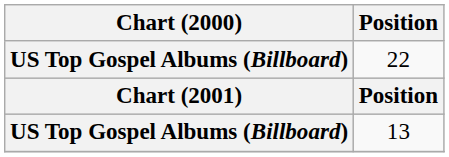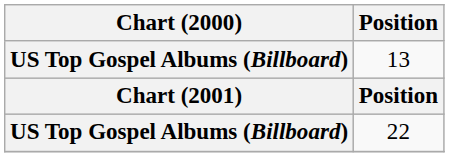rows swapped: 13 <-> 22
